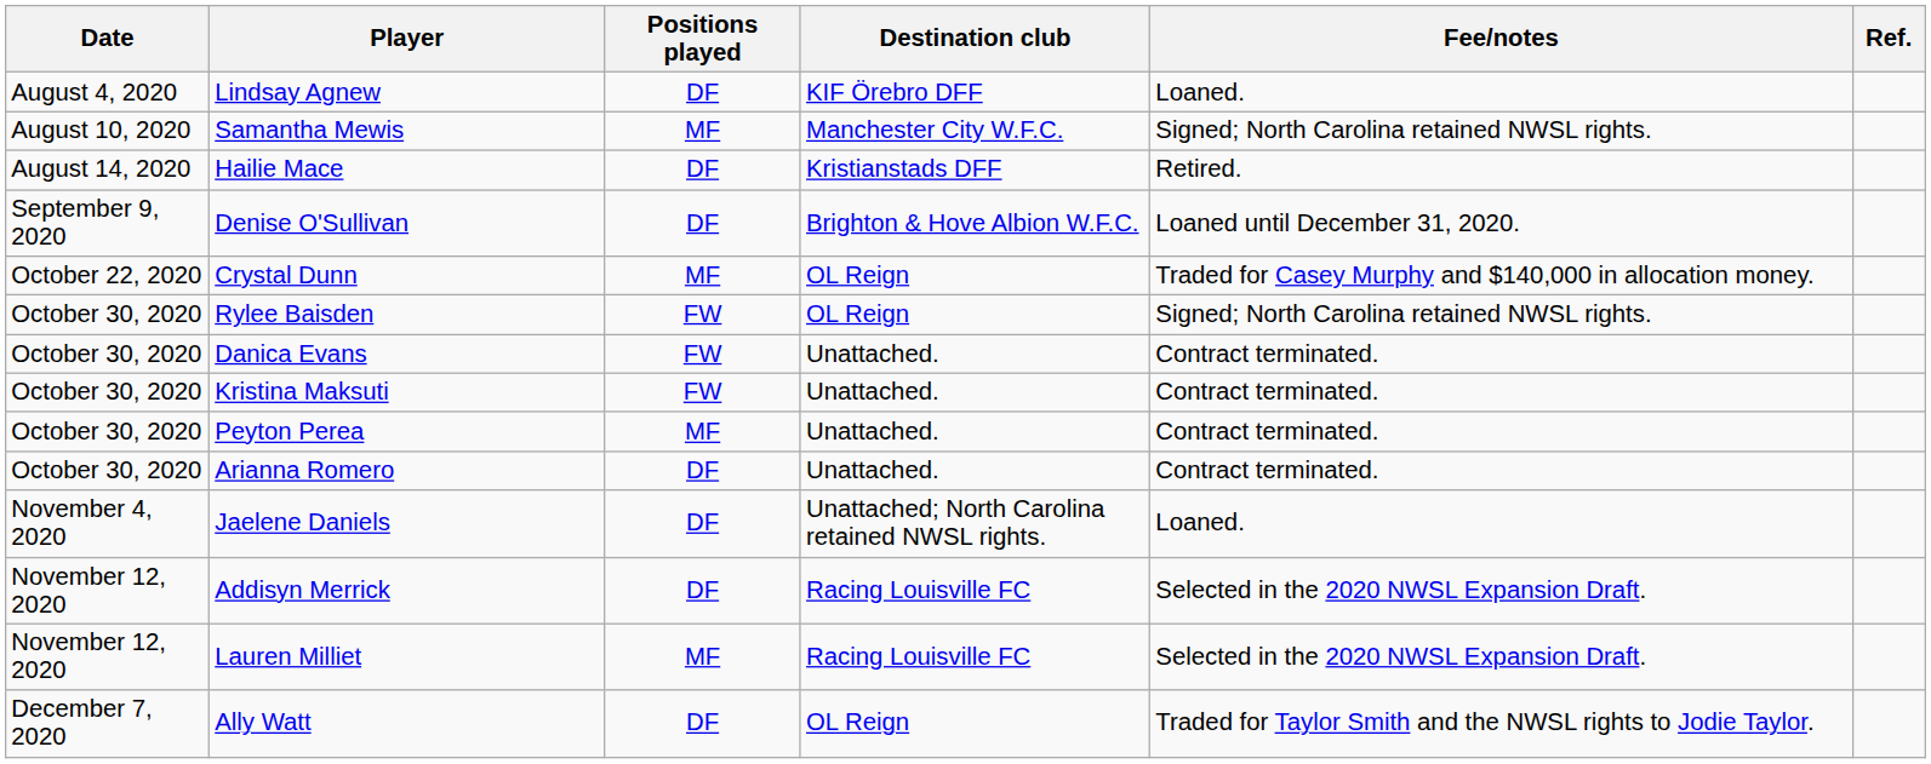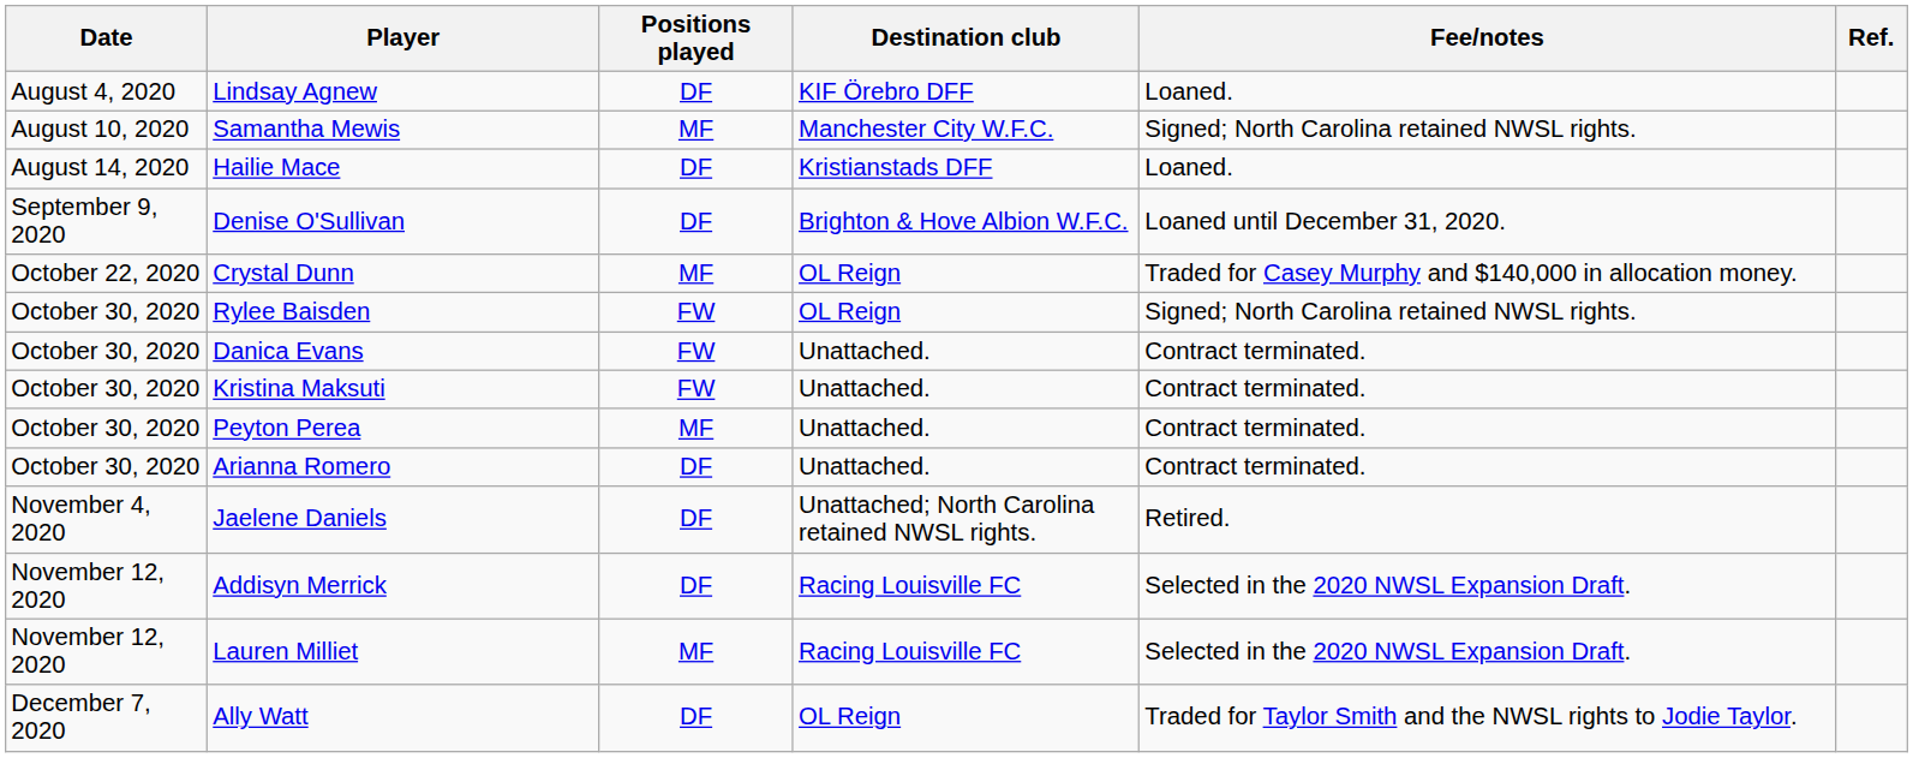Hailie Mace | Fee/notes: Retired. -> Loaned.
Jaelene Daniels | Fee/notes: Loaned. -> Retired.
